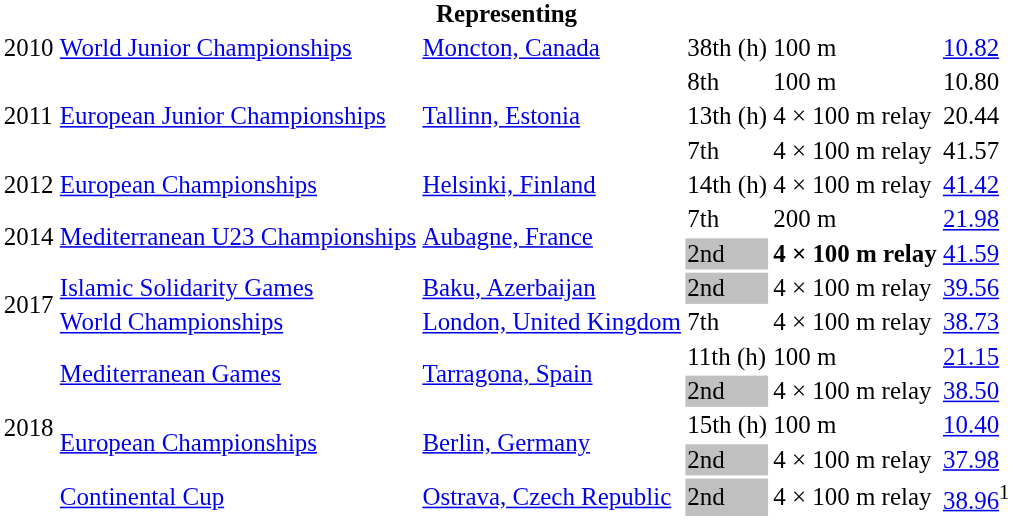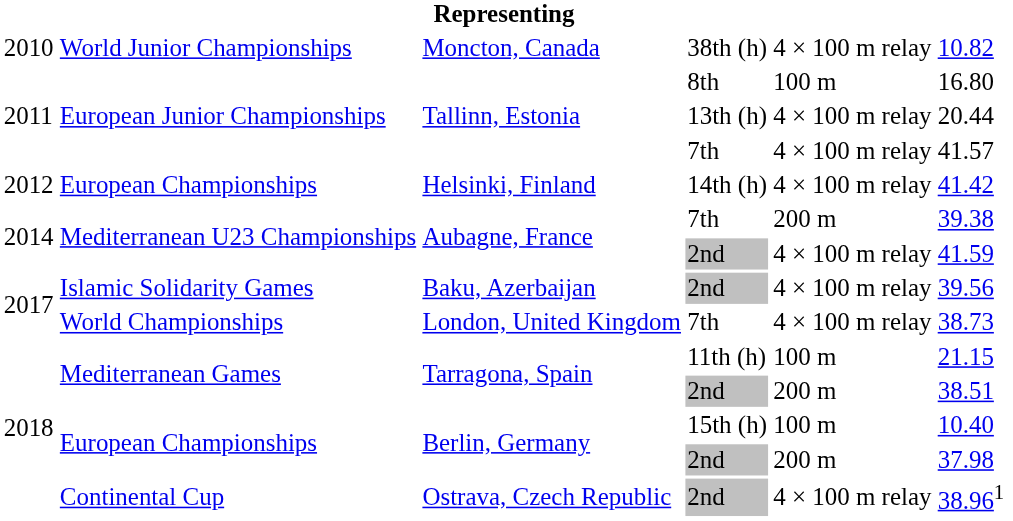Moncton, Canada | column 5: 100 m -> 4 × 100 m relay
Tallinn, Estonia / 8th | column 6: 10.80 -> 16.80
Aubagne, France / 7th | column 6: 21.98 -> 39.38
Aubagne, France / 2nd | column 5: bold -> normal
Tarragona, Spain / 2nd | column 5: 4 × 100 m relay -> 200 m
Tarragona, Spain / 2nd | column 6: 38.50 -> 38.51
Berlin, Germany / 2nd | column 5: 4 × 100 m relay -> 200 m
